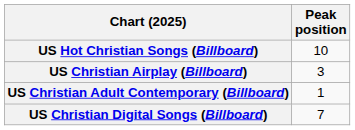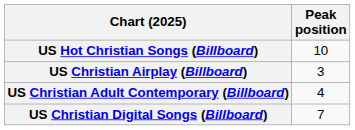US Christian Adult Contemporary (Billboard) | Peak position: 1 -> 4
